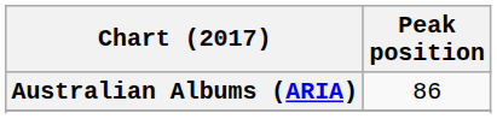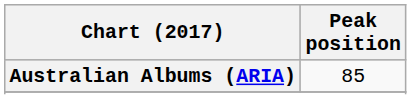Australian Albums (ARIA) | Peak position: 86 -> 85
